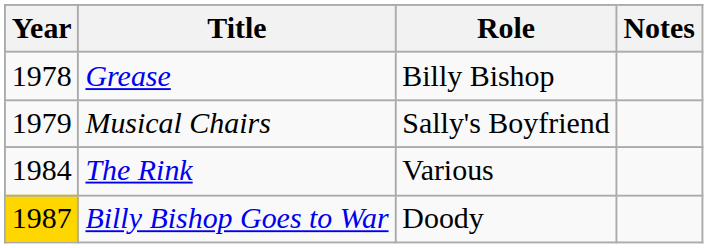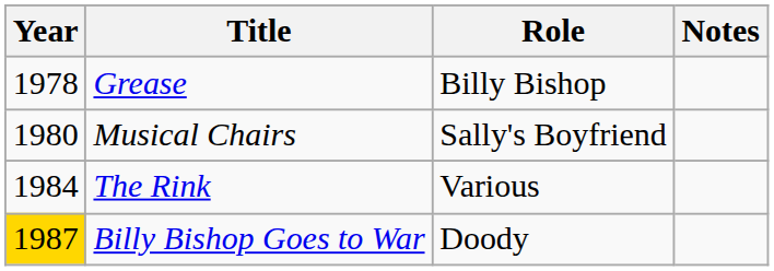Musical Chairs | Year: 1979 -> 1980
